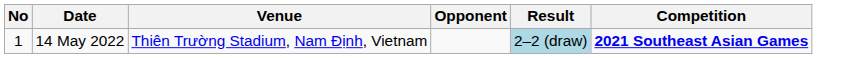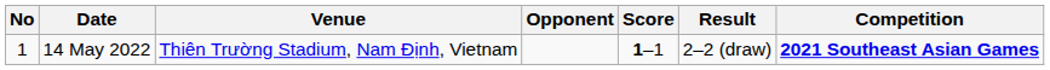+ column: Score | 1–1
14 May 2022 | Result: lightblue background -> no background
